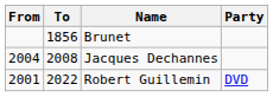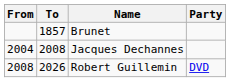Brunet | To: 1856 -> 1857
Robert Guillemin | From: 2001 -> 2008
Robert Guillemin | To: 2022 -> 2026
